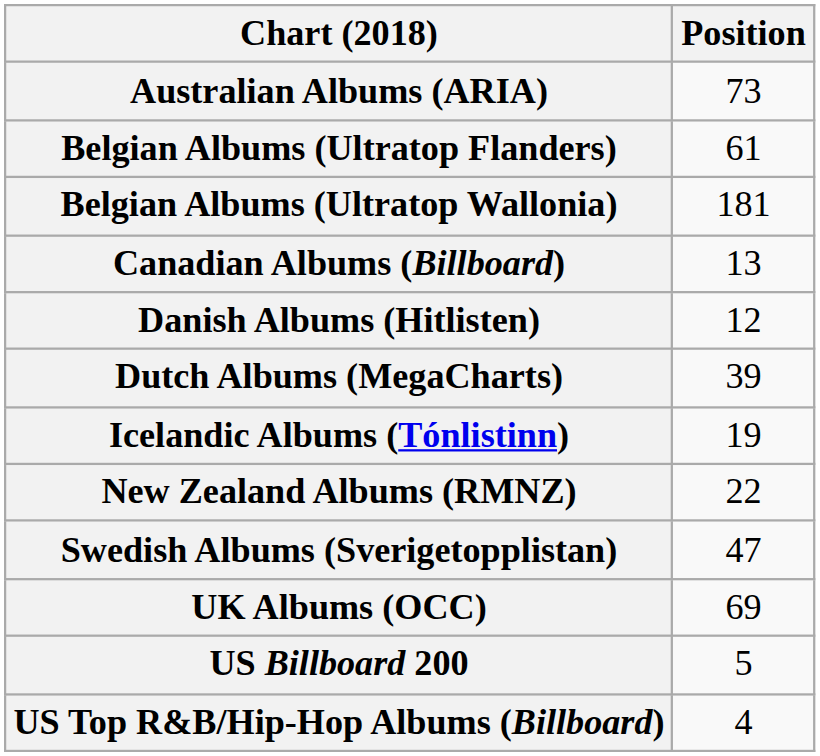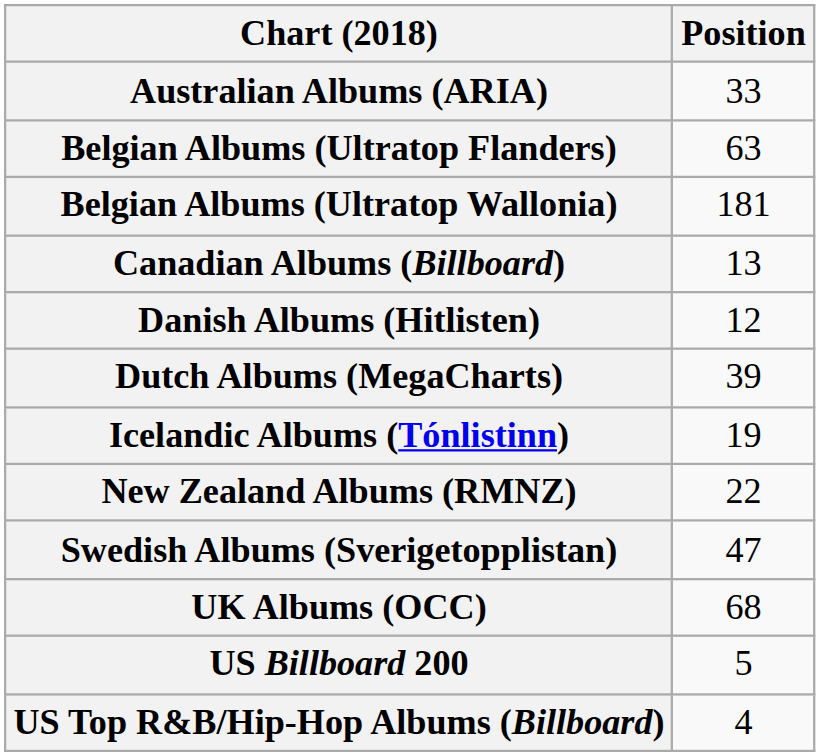Australian Albums (ARIA) | Position: 73 -> 33
Belgian Albums (Ultratop Flanders) | Position: 61 -> 63
UK Albums (OCC) | Position: 69 -> 68
